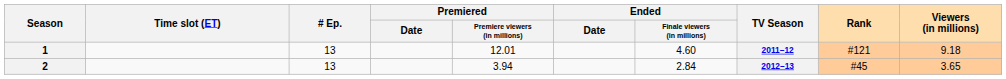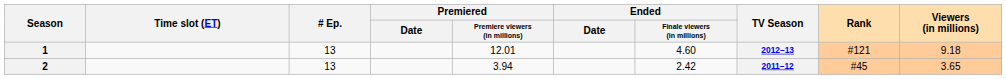1 | TV Season: 2011–12 -> 2012–13
2 | Ended / Finale viewers (in millions): 2.84 -> 2.42
2 | TV Season: 2012–13 -> 2011–12
